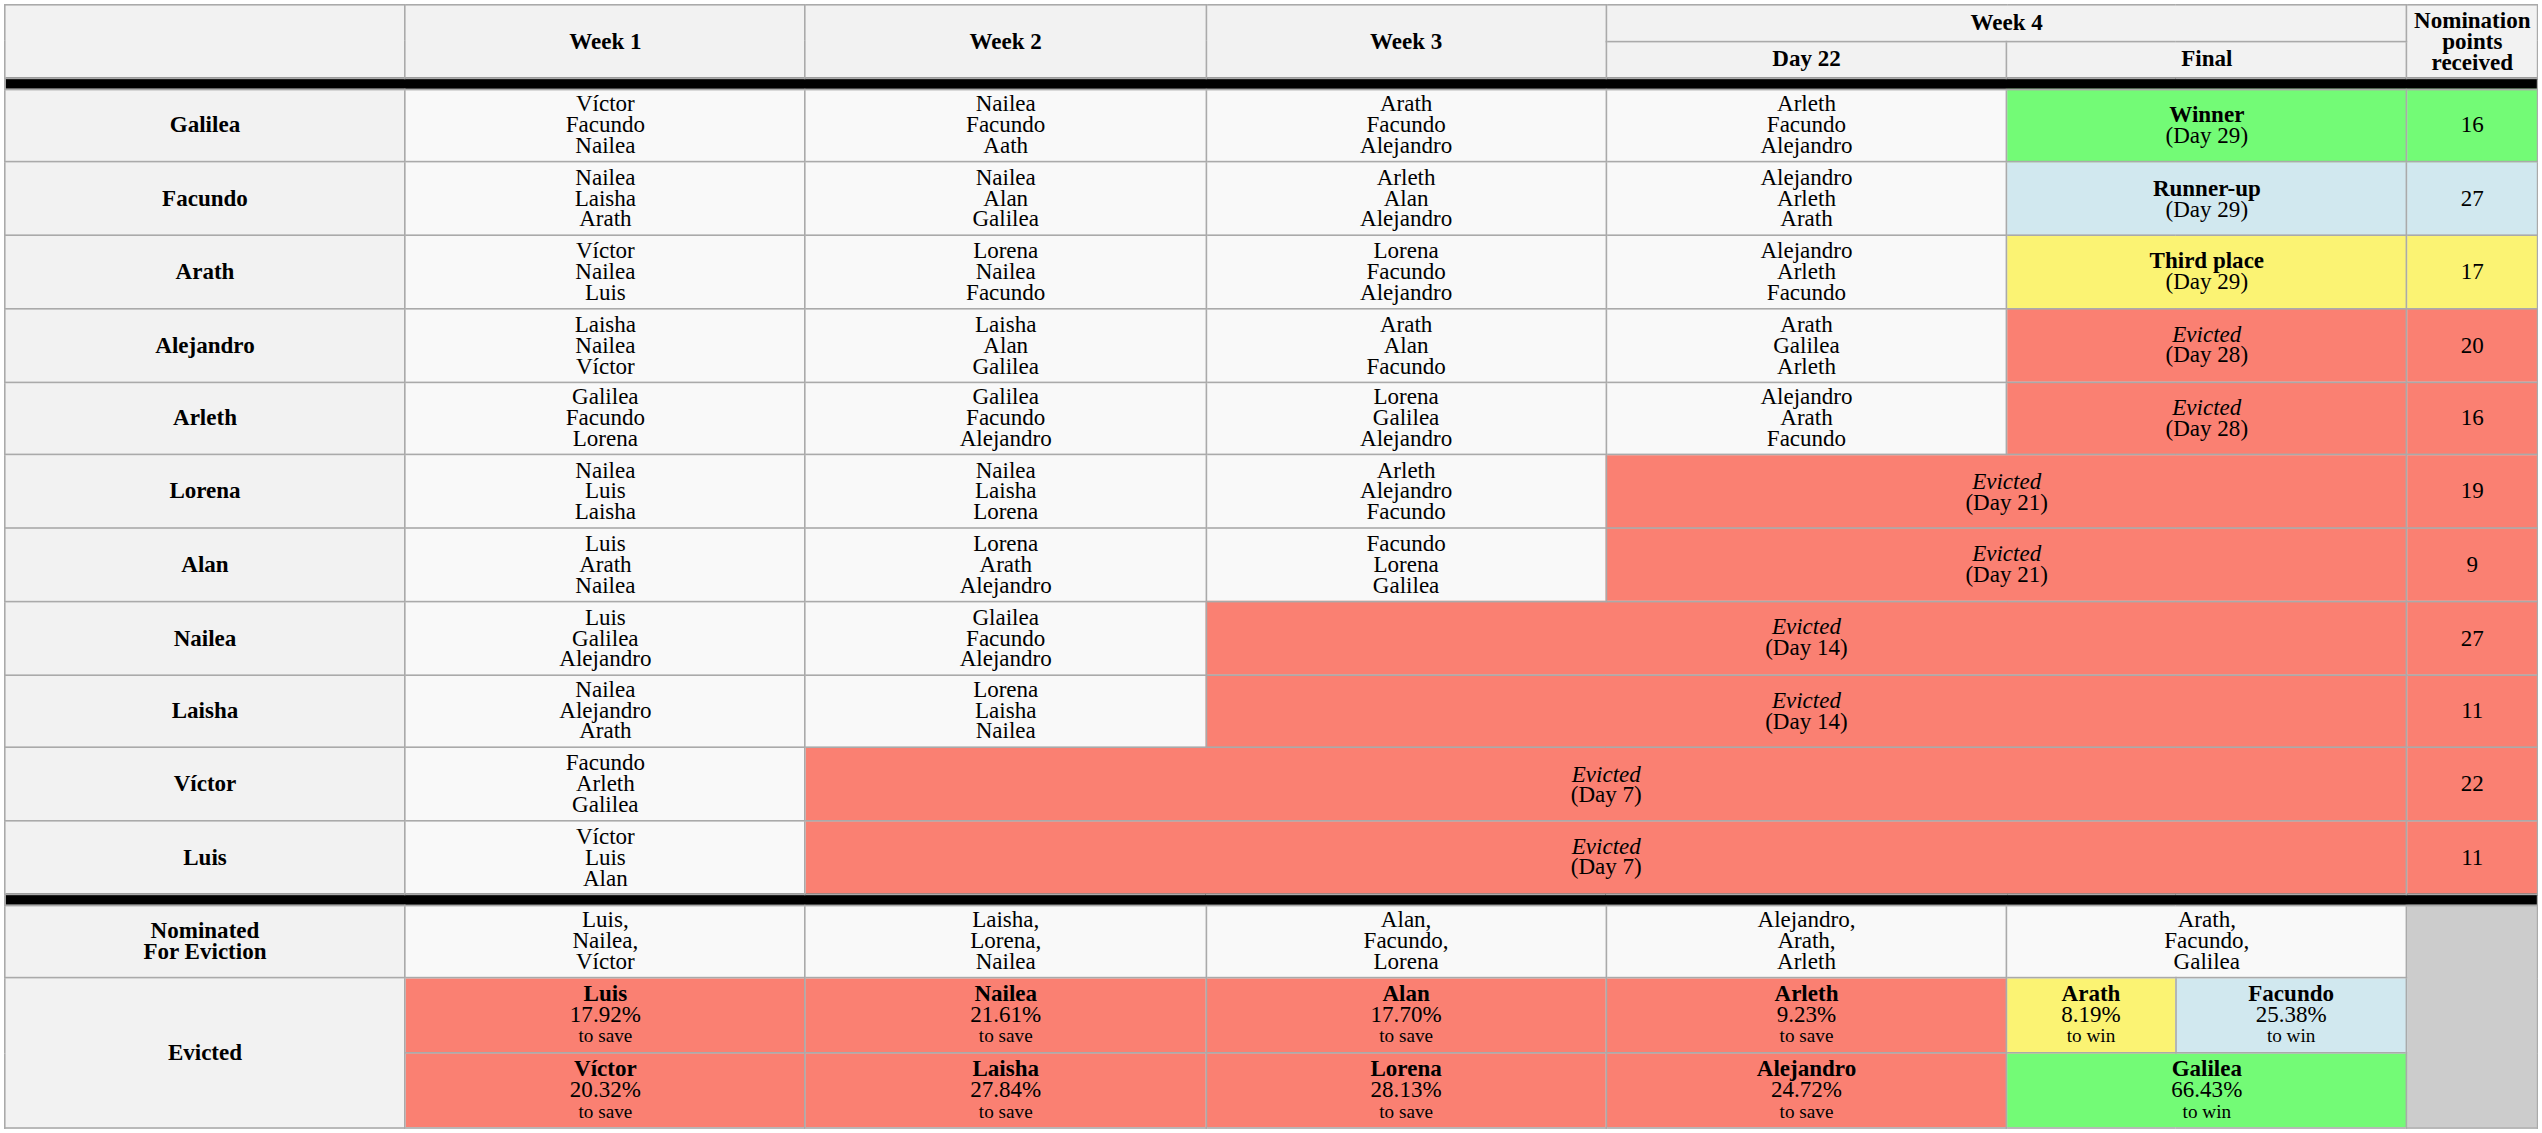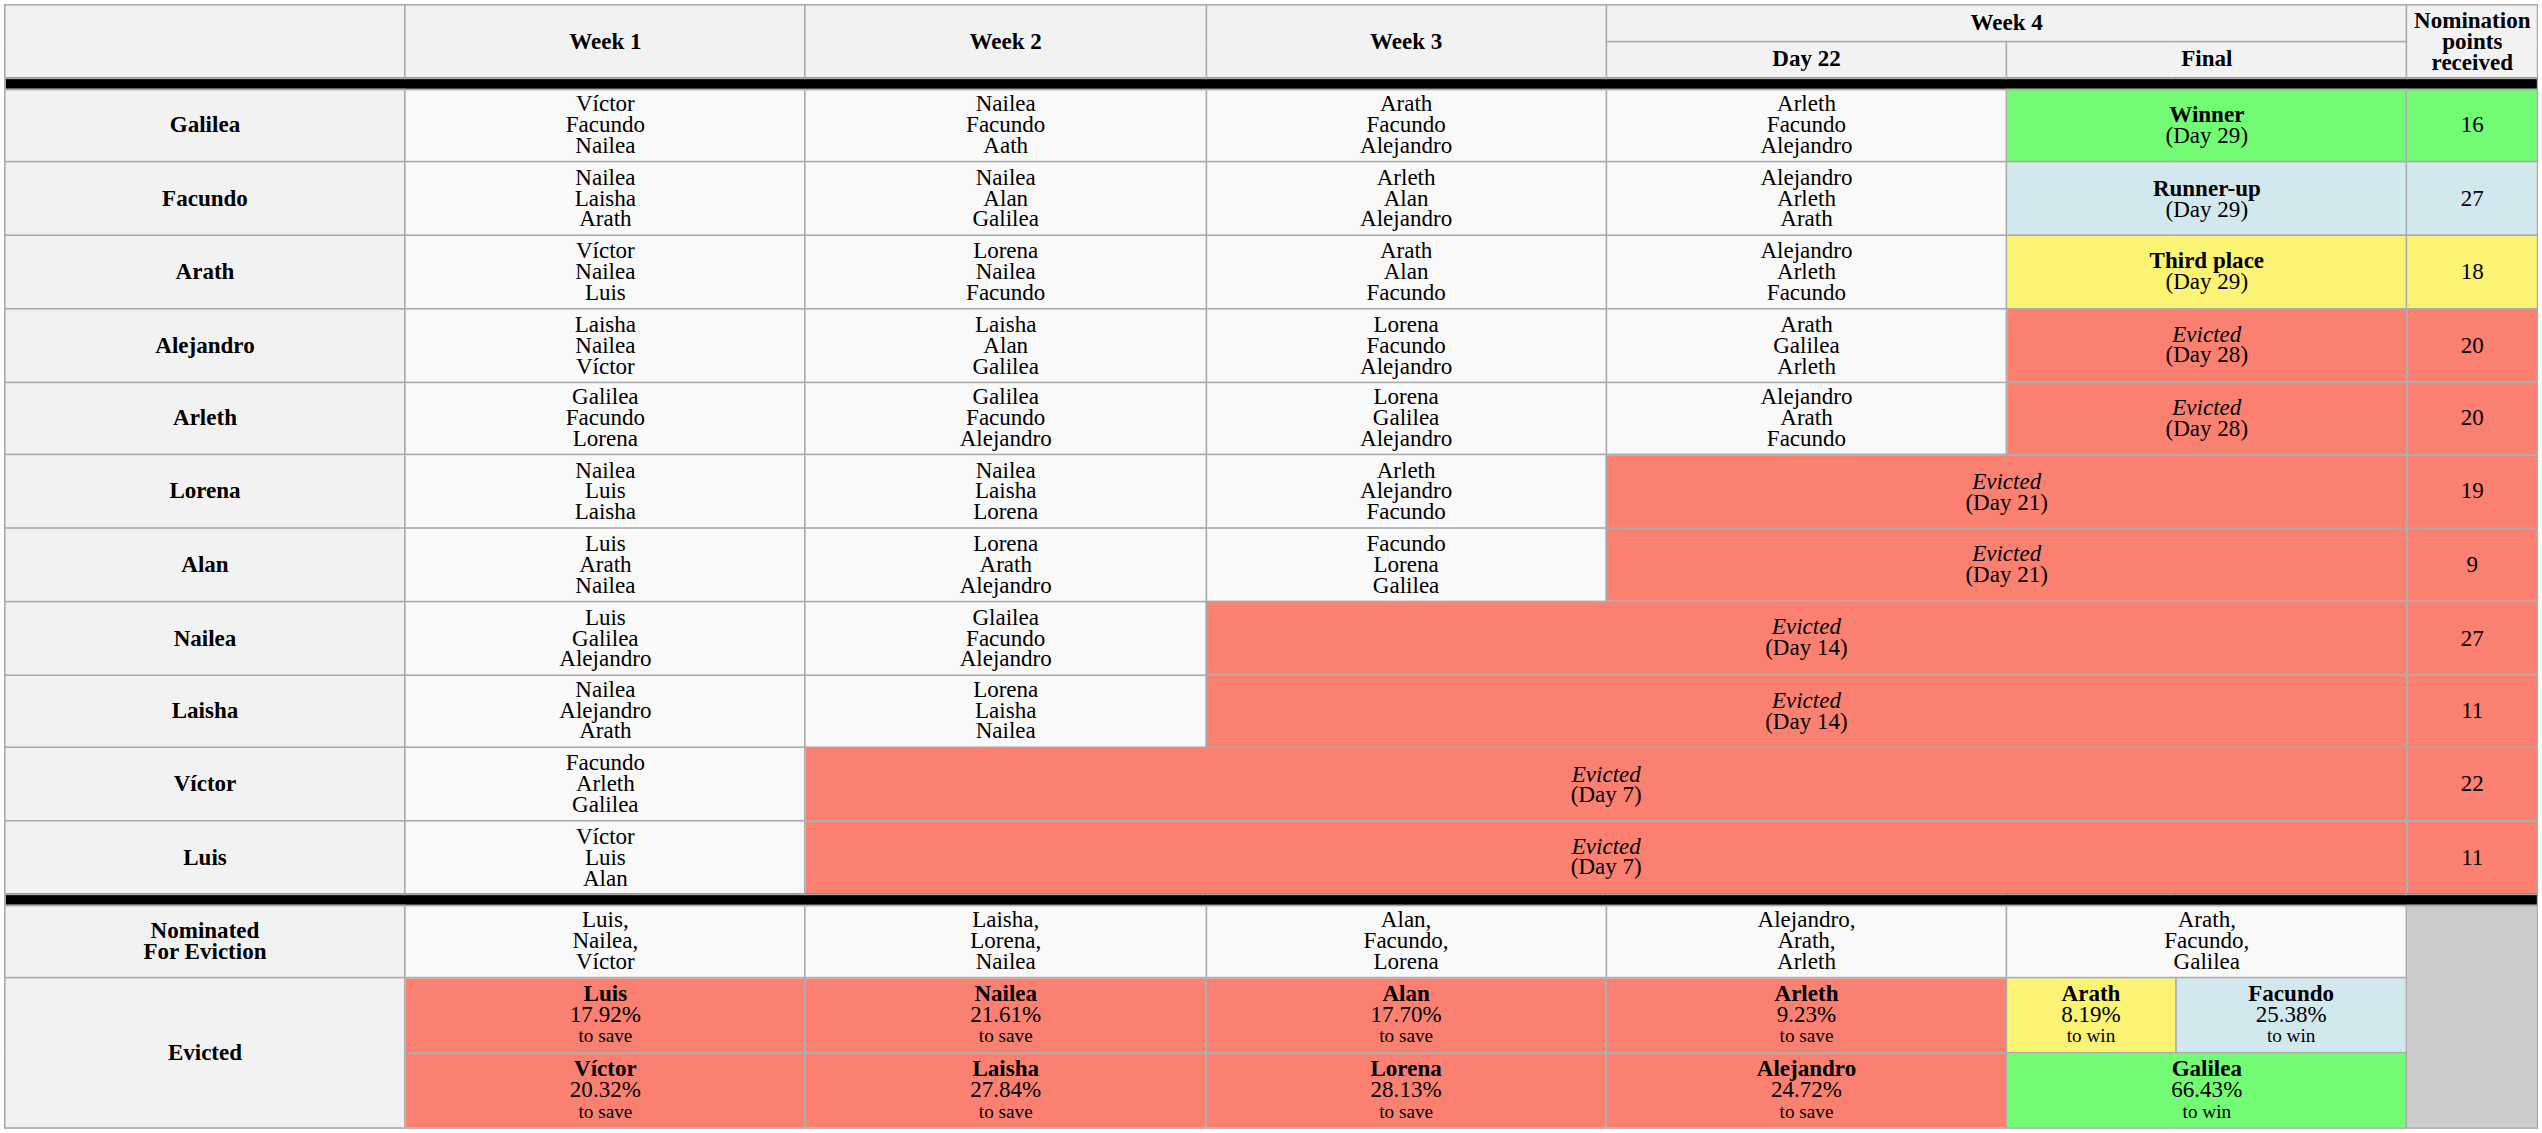Arath | Week 3: Lorena Facundo Alejandro -> Arath Alan Facundo
Arath | Nomination points received: 17 -> 18
Alejandro | Week 3: Arath Alan Facundo -> Lorena Facundo Alejandro
Arleth | Nomination points received: 16 -> 20
